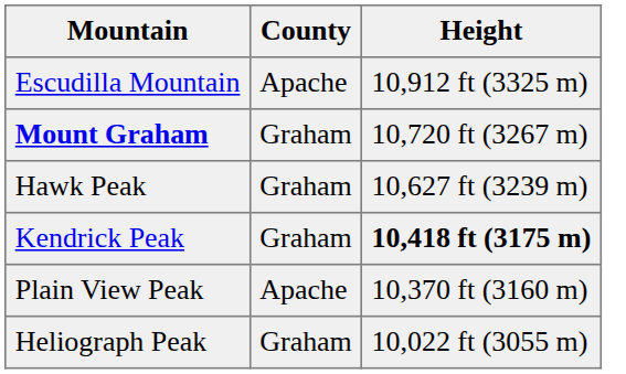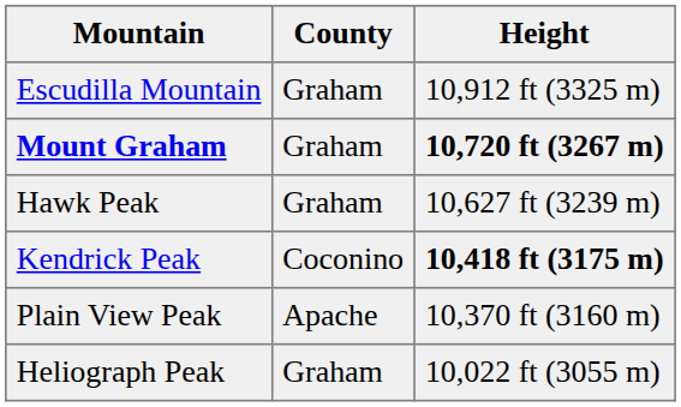Escudilla Mountain | County: Apache -> Graham
Mount Graham | Height: normal -> bold
Kendrick Peak | County: Graham -> Coconino
